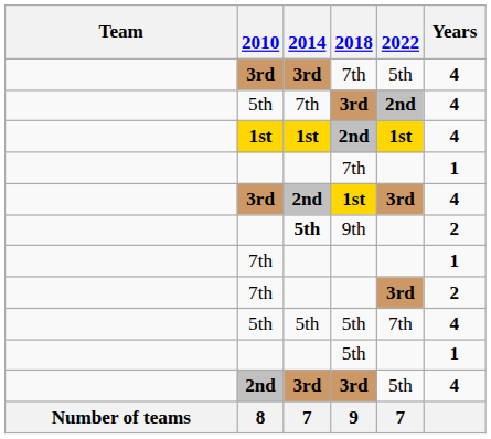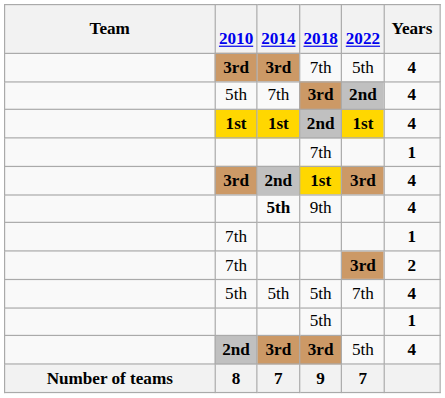9th | Years: 2 -> 4
